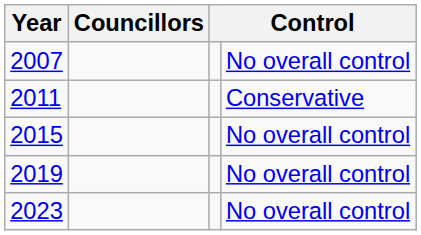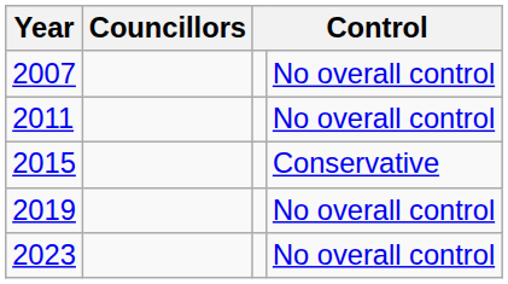2011 | column 4: Conservative -> No overall control
2015 | column 4: No overall control -> Conservative
